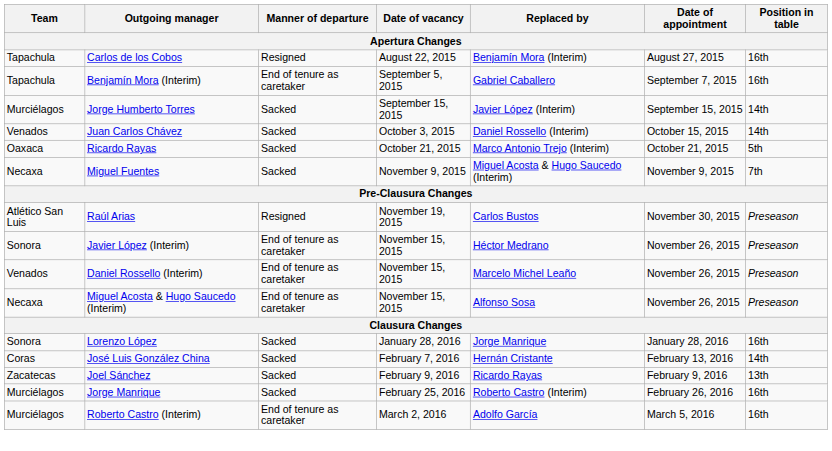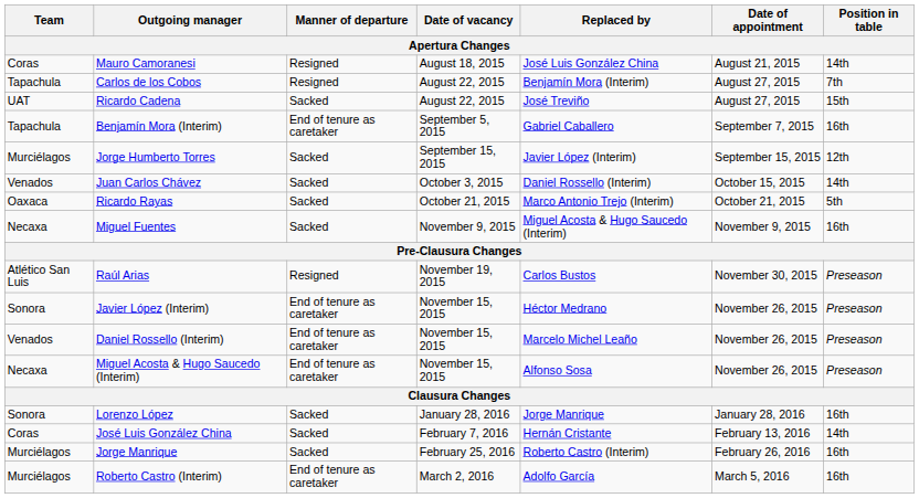+ row: Coras | Mauro Camoranesi | Resigned | August 18, 2015 | José Luis González China | August 21, 2015 | 14th
Carlos de los Cobos | Position in table: 16th -> 7th
+ row: UAT | Ricardo Cadena | Sacked | August 22, 2015 | José Treviño | August 27, 2015 | 15th
Jorge Humberto Torres | Position in table: 14th -> 12th
Miguel Fuentes | Position in table: 7th -> 16th
- row: Zacatecas | Joel Sánchez | Sacked | February 9, 2016 | Ricardo Rayas | February 9, 2016 | 13th
